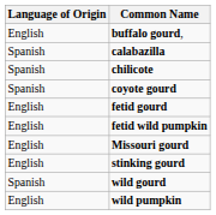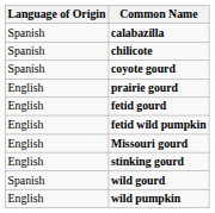- row: English | buffalo gourd,
+ row: English | prairie gourd
